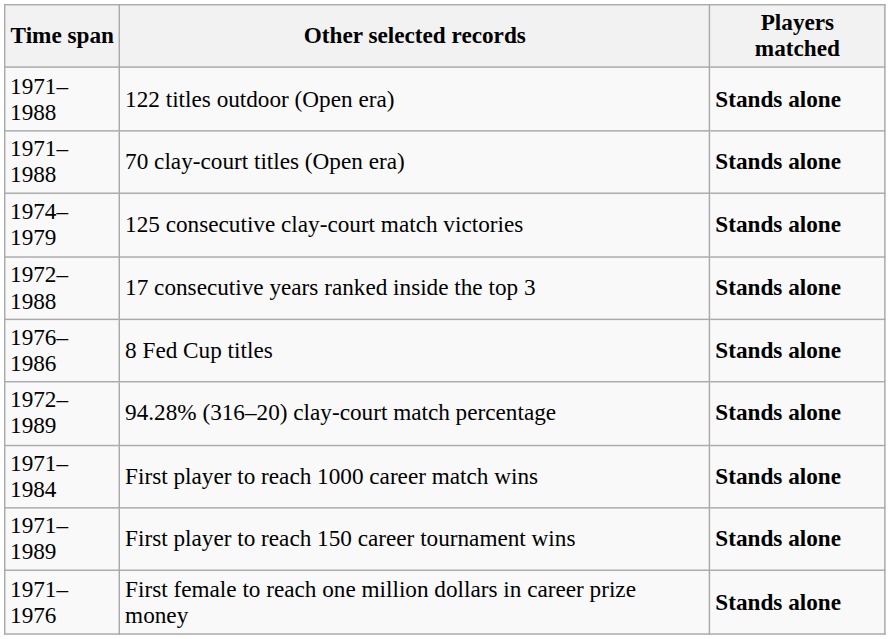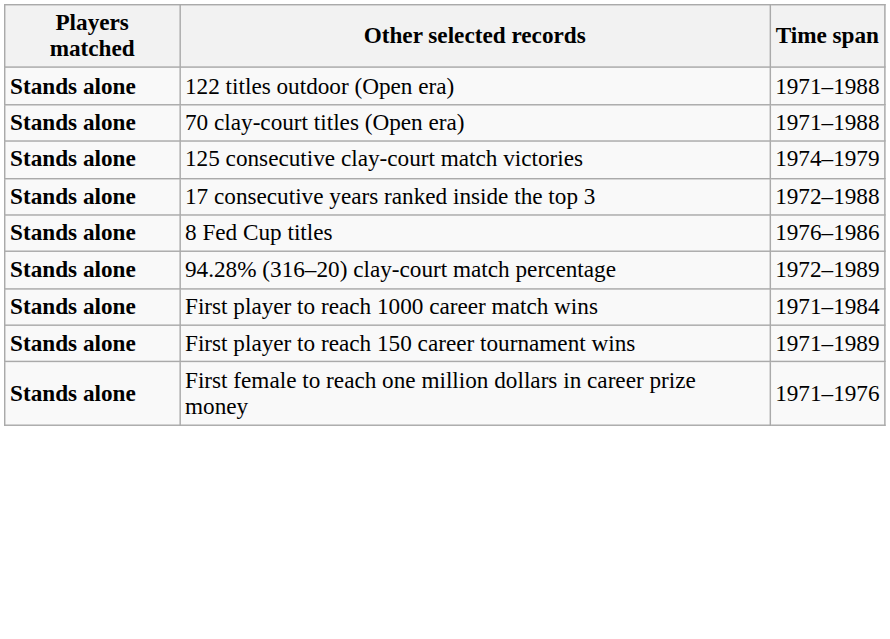columns swapped: Time span <-> Players matched
